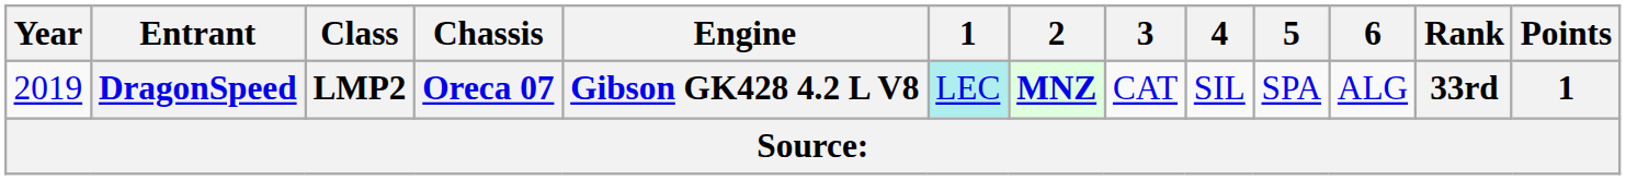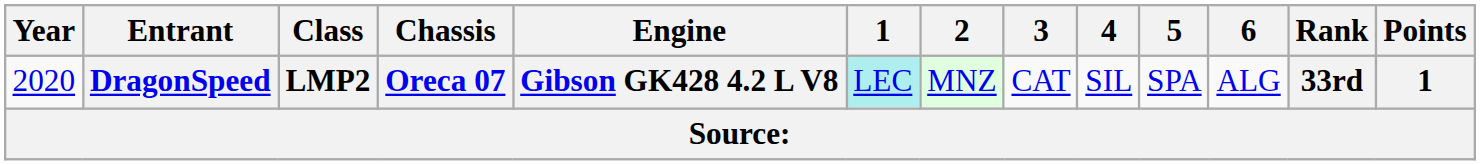DragonSpeed | Year: 2019 -> 2020
DragonSpeed | 2: bold -> normal
